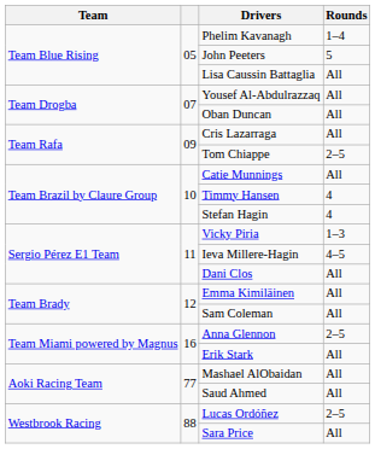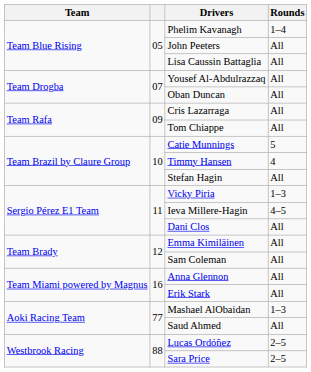John Peeters | Rounds: 5 -> All
Tom Chiappe | Rounds: 2–5 -> All
Catie Munnings | Rounds: All -> 5
Stefan Hagin | Rounds: 4 -> All
Anna Glennon | Rounds: 2–5 -> All
Mashael AlObaidan | Rounds: All -> 1–3
Sara Price | Rounds: All -> 2–5
